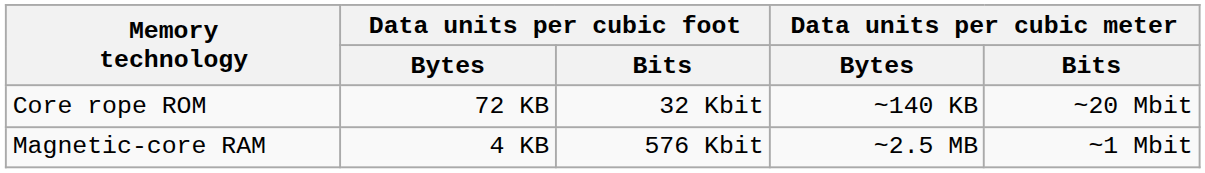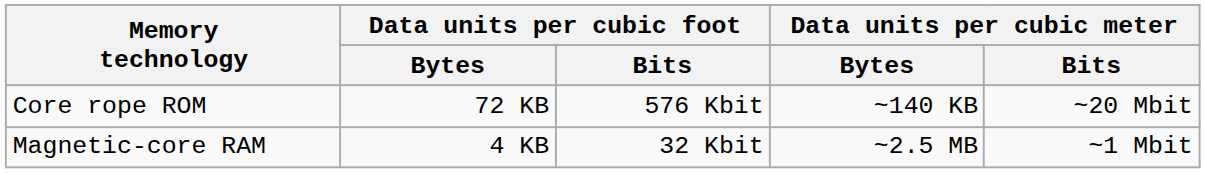Core rope ROM | Data units per cubic foot / Bits: 32 Kbit -> 576 Kbit
Magnetic-core RAM | Data units per cubic foot / Bits: 576 Kbit -> 32 Kbit
